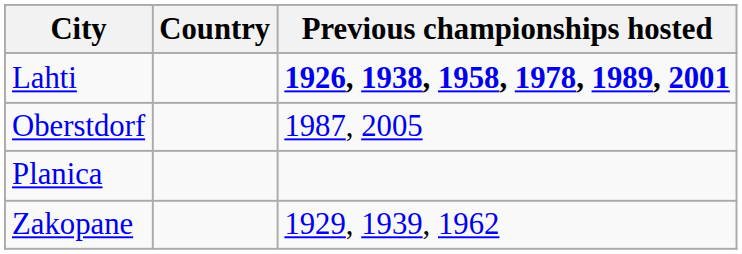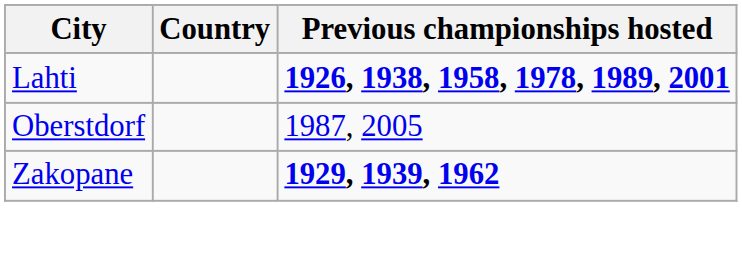- row: Planica
Zakopane | Previous championships hosted: normal -> bold
